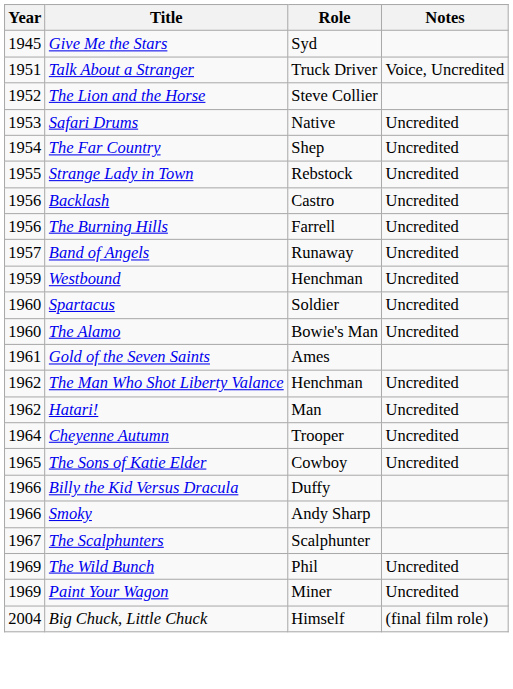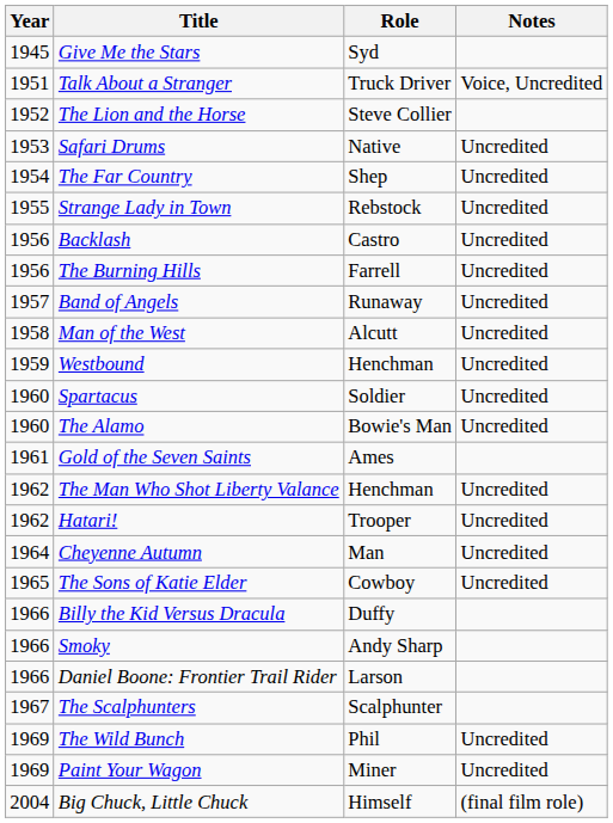+ row: 1958 | Man of the West | Alcutt | Uncredited
Hatari! | Role: Man -> Trooper
Cheyenne Autumn | Role: Trooper -> Man
+ row: 1966 | Daniel Boone: Frontier Trail Rider | Larson
